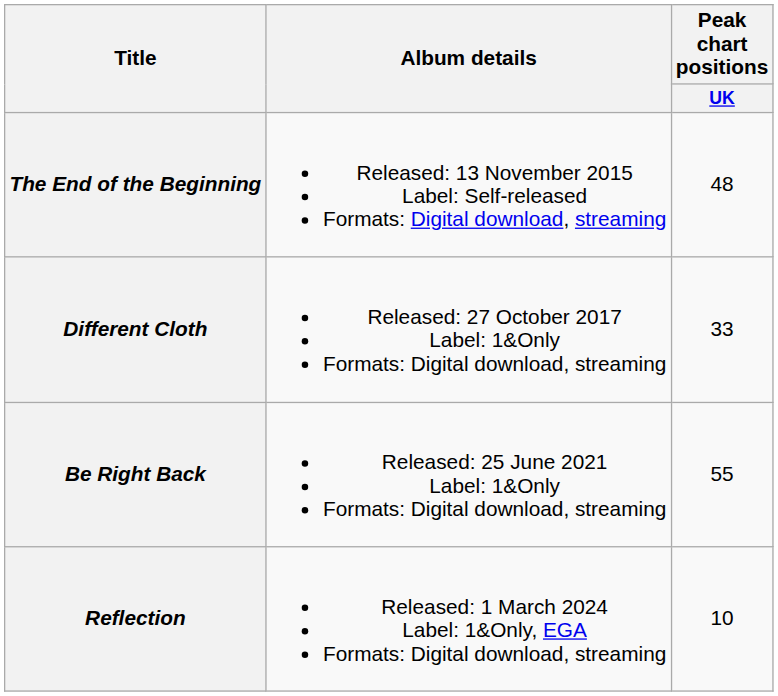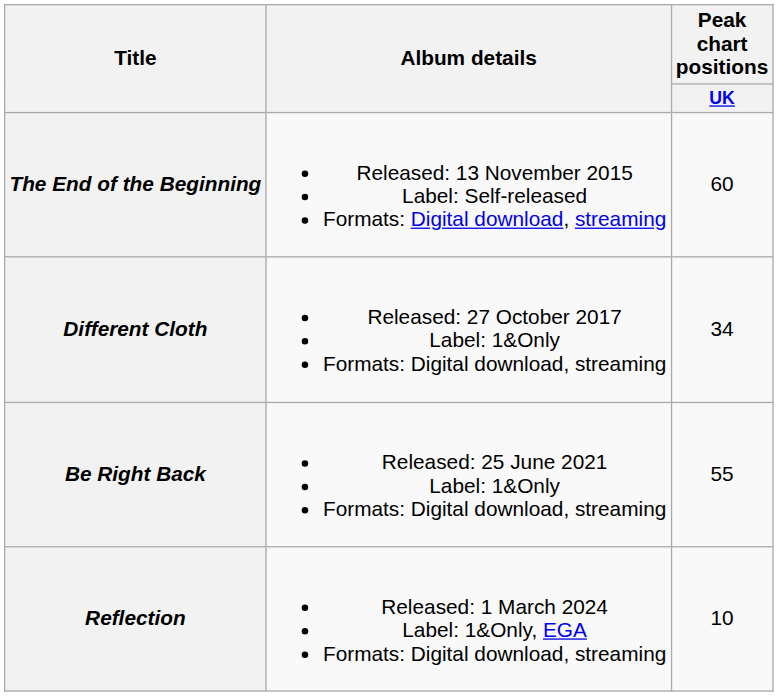The End of the Beginning | Peak chart positions / UK: 48 -> 60
Different Cloth | Peak chart positions / UK: 33 -> 34
